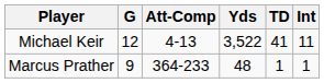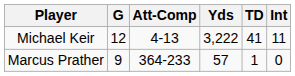Michael Keir | Yds: 3,522 -> 3,222
Marcus Prather | Yds: 48 -> 57
Marcus Prather | Int: 1 -> 0
